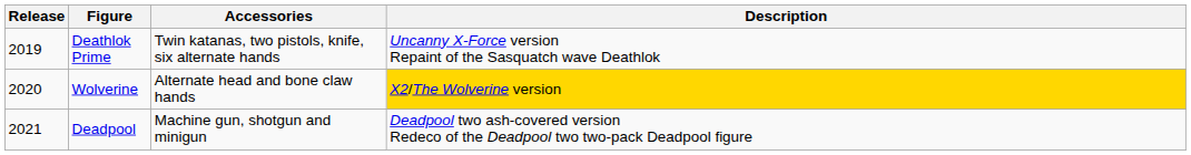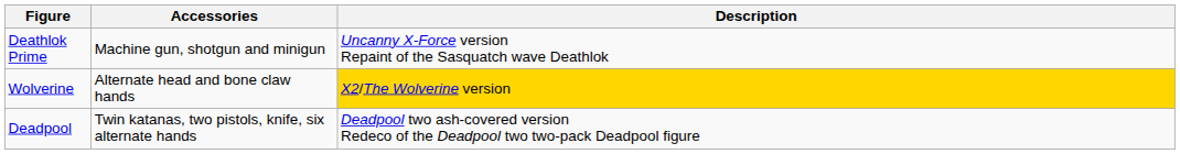- column: Release | 2019 | 2020 | 2021
Deathlok Prime | Accessories: Twin katanas, two pistols, knife, six alternate hands -> Machine gun, shotgun and minigun
Deadpool | Accessories: Machine gun, shotgun and minigun -> Twin katanas, two pistols, knife, six alternate hands
